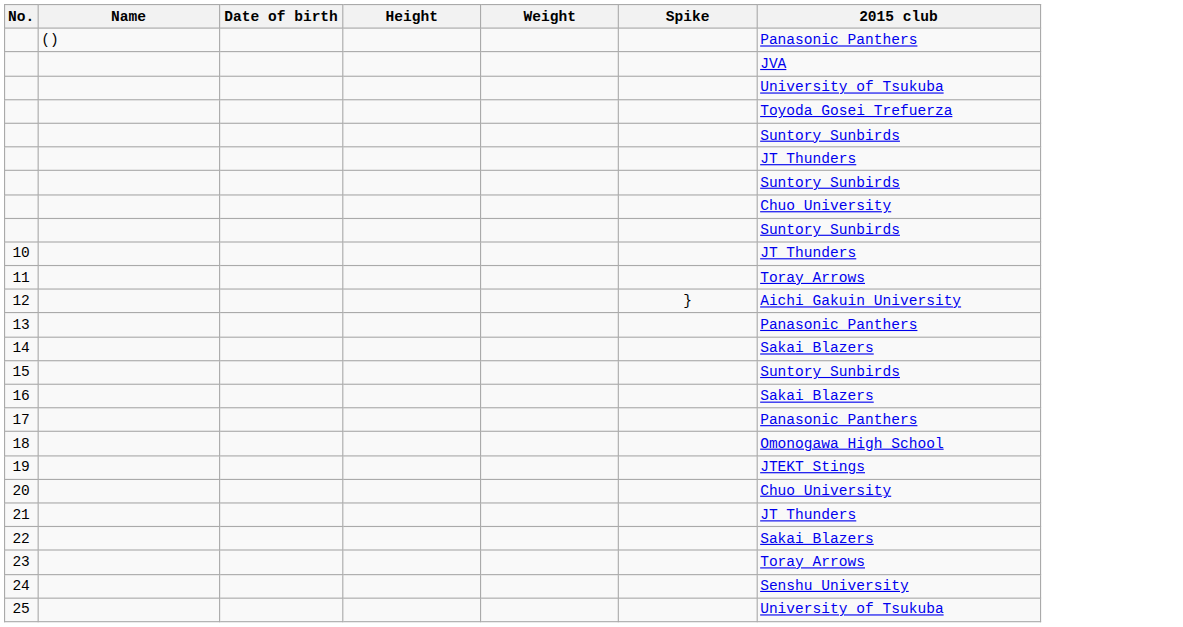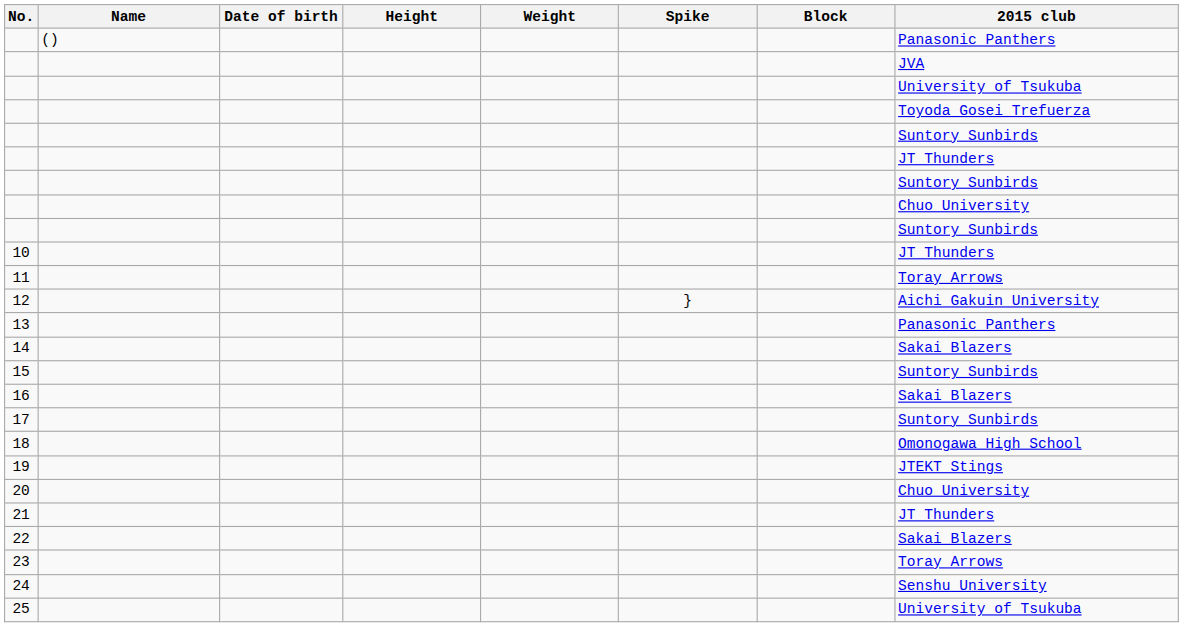+ column: Block
17 | 2015 club: Panasonic Panthers -> Suntory Sunbirds
